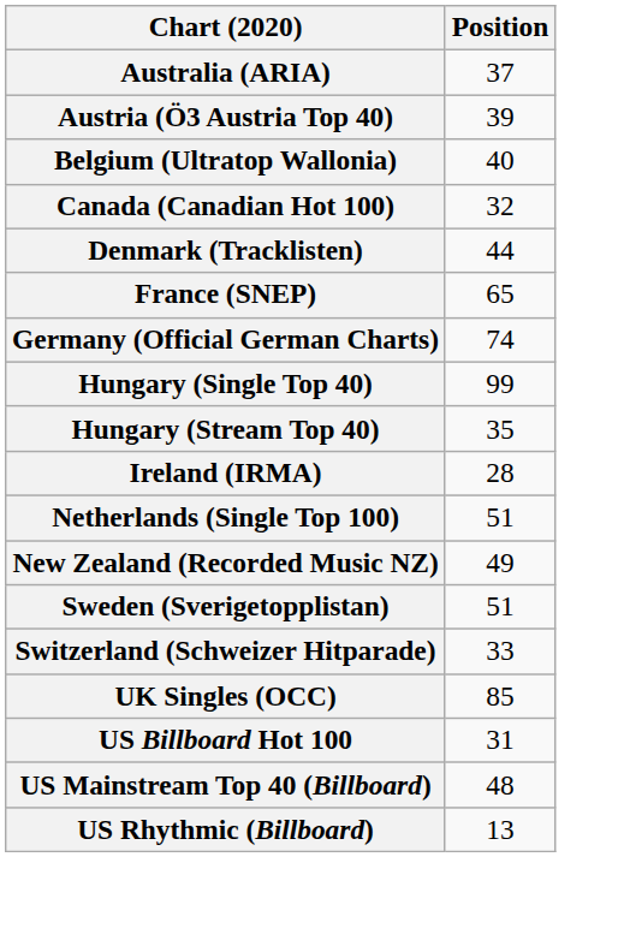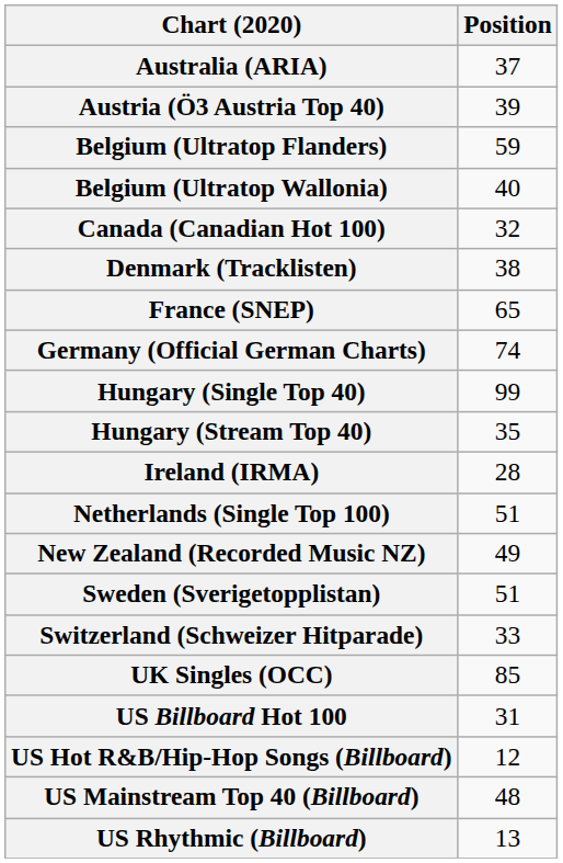+ row: Belgium (Ultratop Flanders) | 59
Denmark (Tracklisten) | Position: 44 -> 38
+ row: US Hot R&B/Hip-Hop Songs (Billboard) | 12
